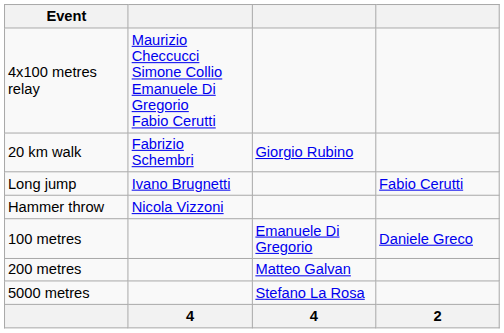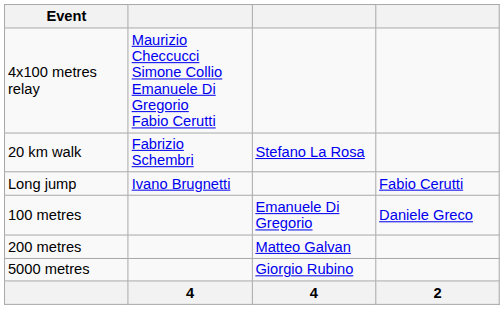20 km walk | column 3: Giorgio Rubino -> Stefano La Rosa
- row: Hammer throw | Nicola Vizzoni
5000 metres | column 3: Stefano La Rosa -> Giorgio Rubino
